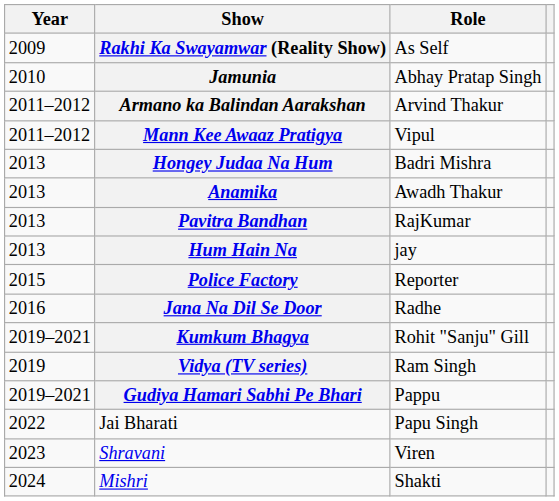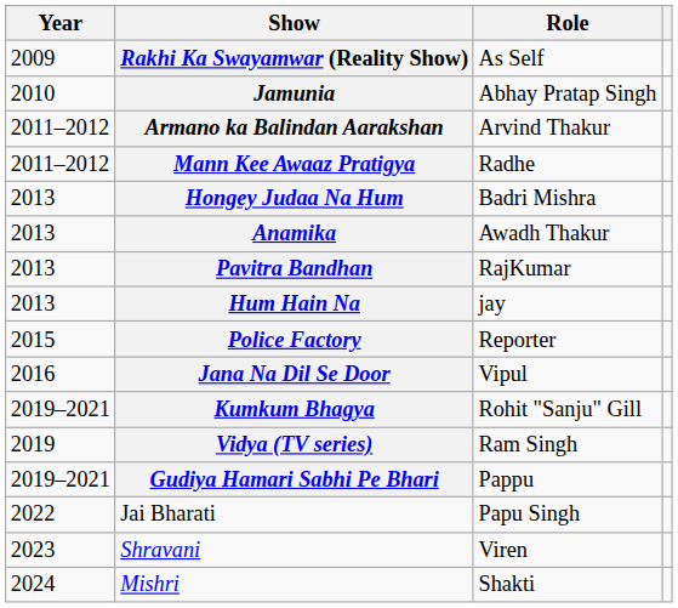Mann Kee Awaaz Pratigya | Role: Vipul -> Radhe
Jana Na Dil Se Door | Role: Radhe -> Vipul
